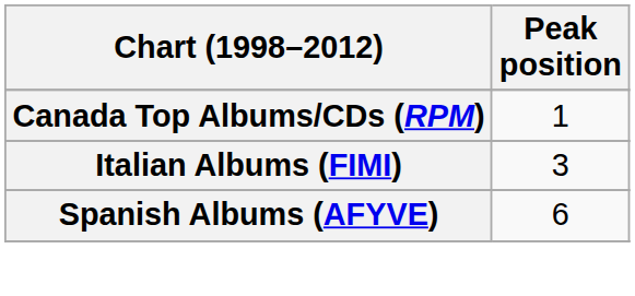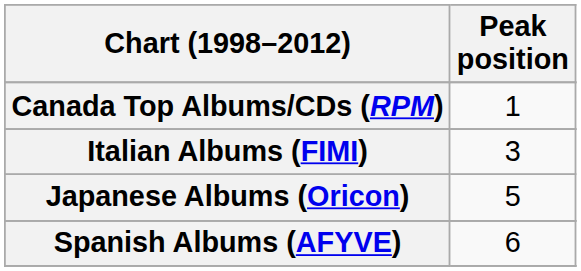+ row: Japanese Albums (Oricon) | 5
